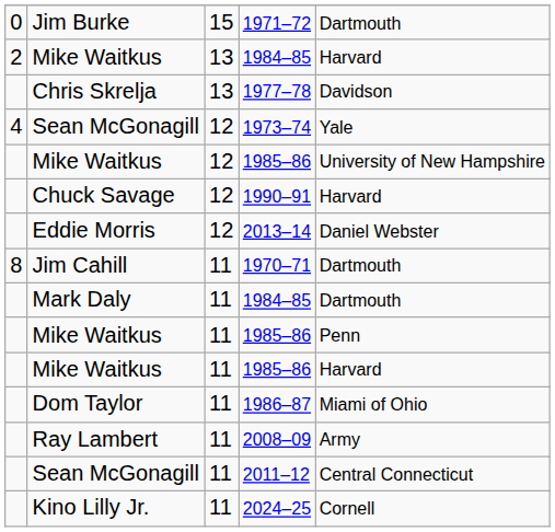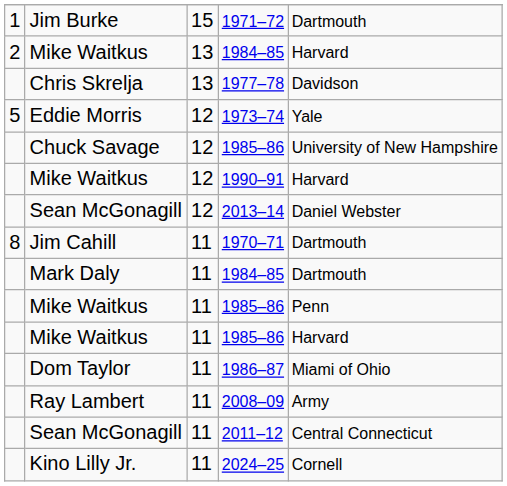1971–72 | column 1: 0 -> 1
1973–74 | column 1: 4 -> 5
1973–74 | column 2: Sean McGonagill -> Eddie Morris
12 / 1985–86 | column 2: Mike Waitkus -> Chuck Savage
1990–91 | column 2: Chuck Savage -> Mike Waitkus
2013–14 | column 2: Eddie Morris -> Sean McGonagill
